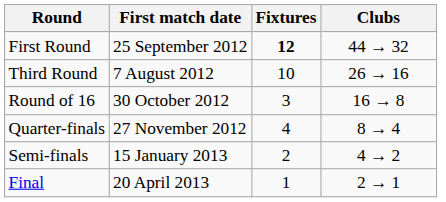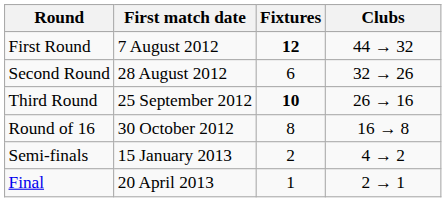First Round | First match date: 25 September 2012 -> 7 August 2012
+ row: Second Round | 28 August 2012 | 6 | 32 → 26
Third Round | First match date: 7 August 2012 -> 25 September 2012
Third Round | Fixtures: normal -> bold
Round of 16 | Fixtures: 3 -> 8
- row: Quarter-finals | 27 November 2012 | 4 | 8 → 4
